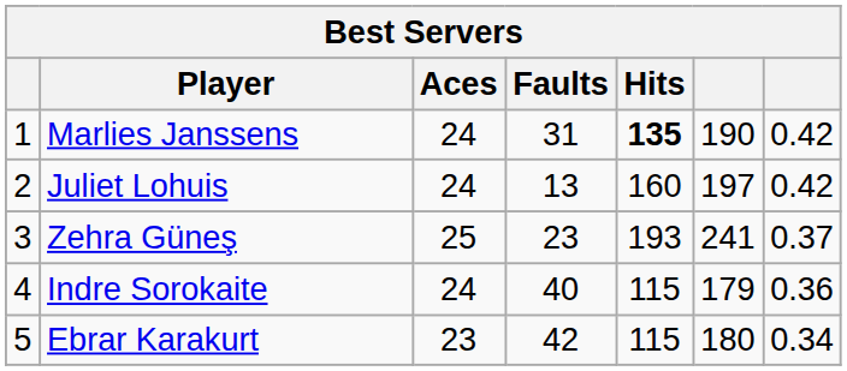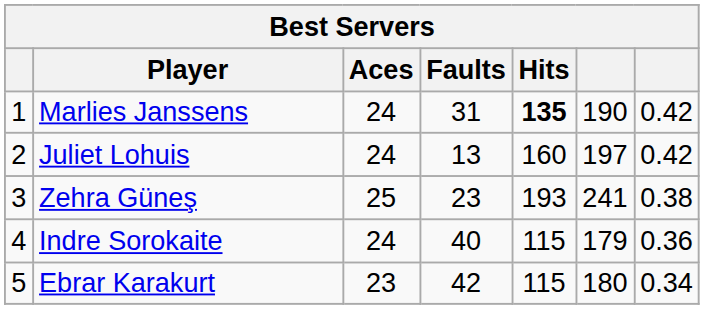Zehra Güneş | column 7: 0.37 -> 0.38
